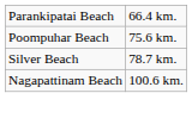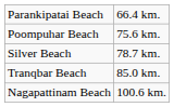+ row: Tranqbar Beach | 85.0 km.
